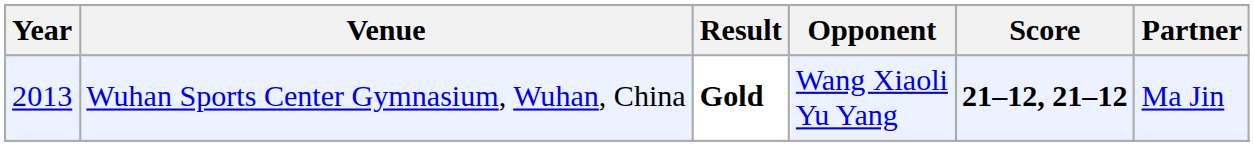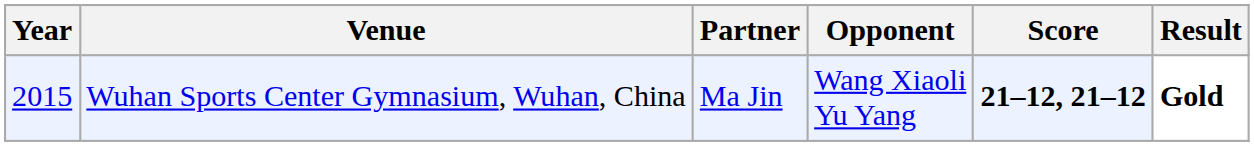columns swapped: Partner <-> Result
Wuhan Sports Center Gymnasium, Wuhan, China | Year: 2013 -> 2015
